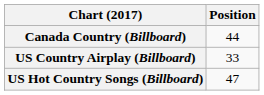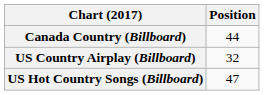US Country Airplay (Billboard) | Position: 33 -> 32
